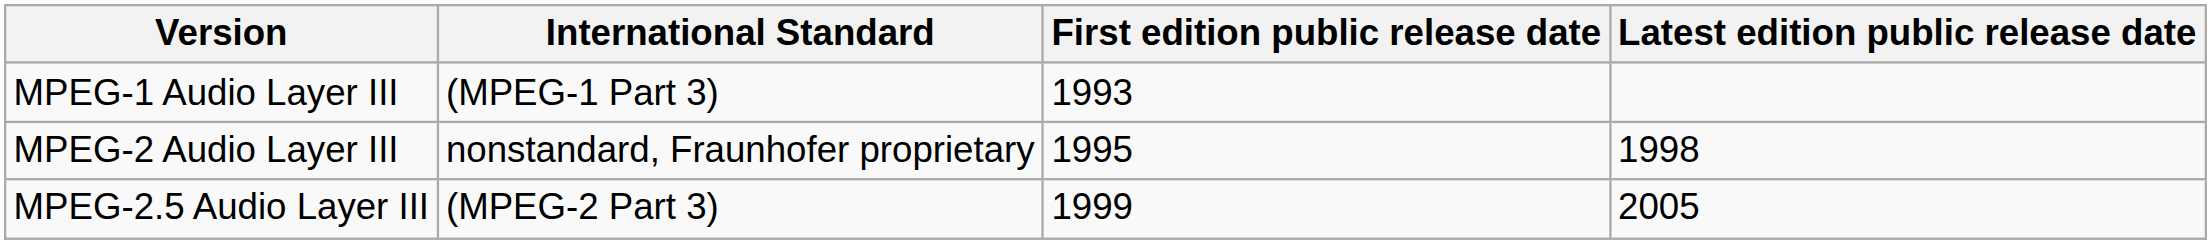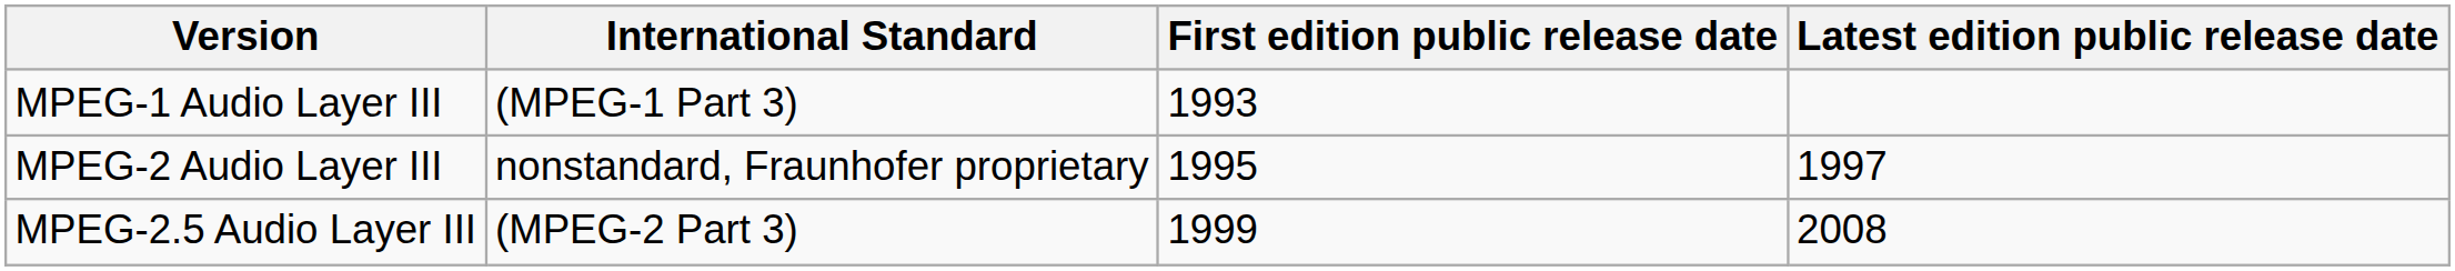MPEG-2 Audio Layer III | Latest edition public release date: 1998 -> 1997
MPEG-2.5 Audio Layer III | Latest edition public release date: 2005 -> 2008
